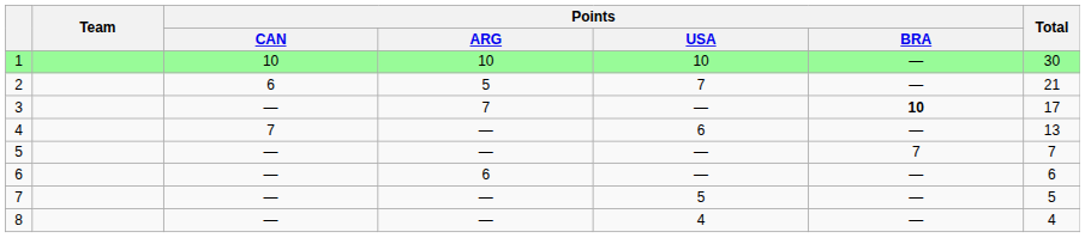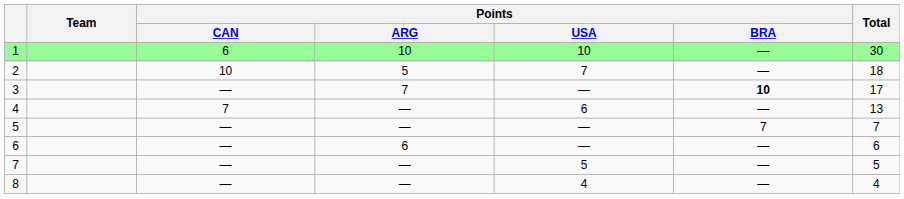1 | Points / CAN: 10 -> 6
2 | Points / CAN: 6 -> 10
2 | Total: 21 -> 18
